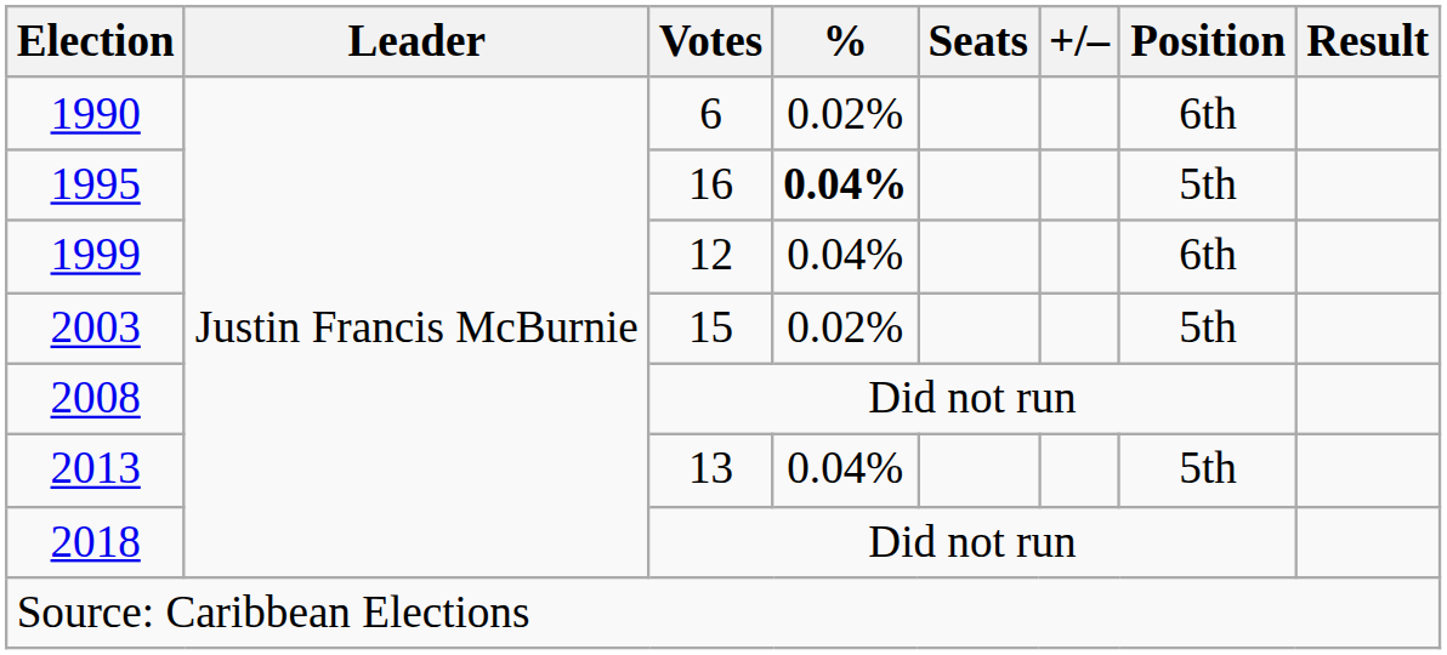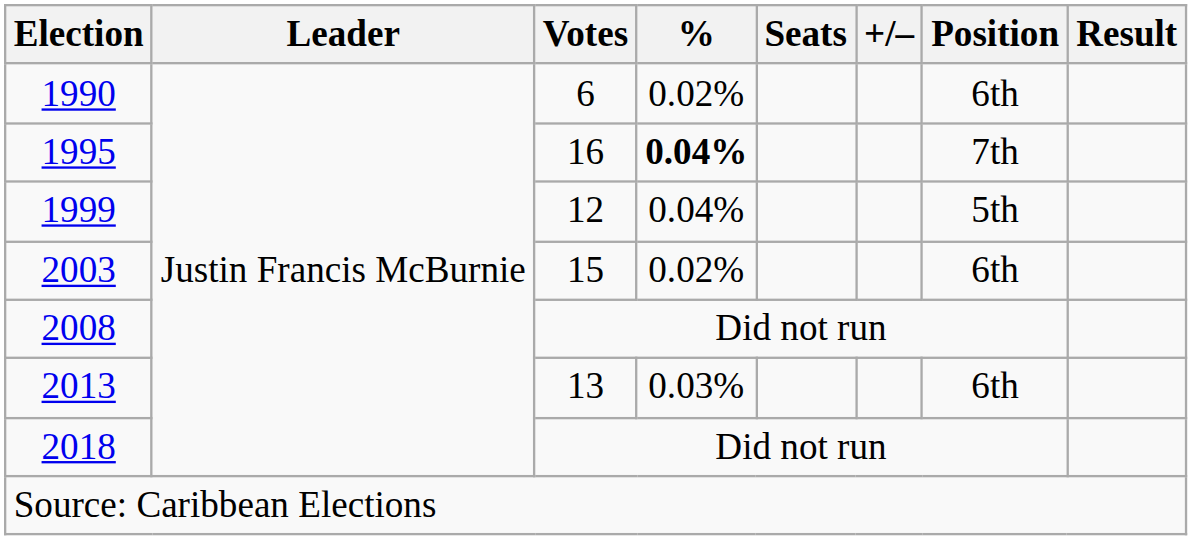1995 | Position: 5th -> 7th
1999 | Position: 6th -> 5th
2003 | Position: 5th -> 6th
2013 | %: 0.04% -> 0.03%
2013 | Position: 5th -> 6th
